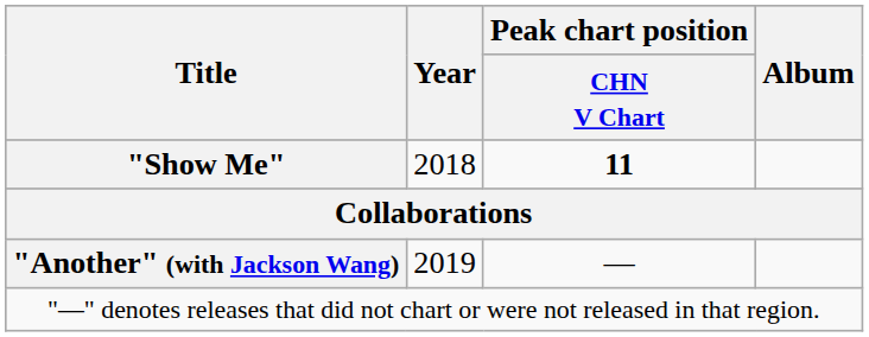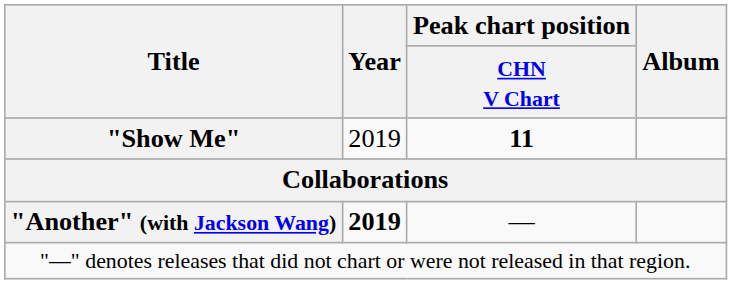"Show Me" | Year: 2018 -> 2019
"Another" (with Jackson Wang) | Year: normal -> bold
